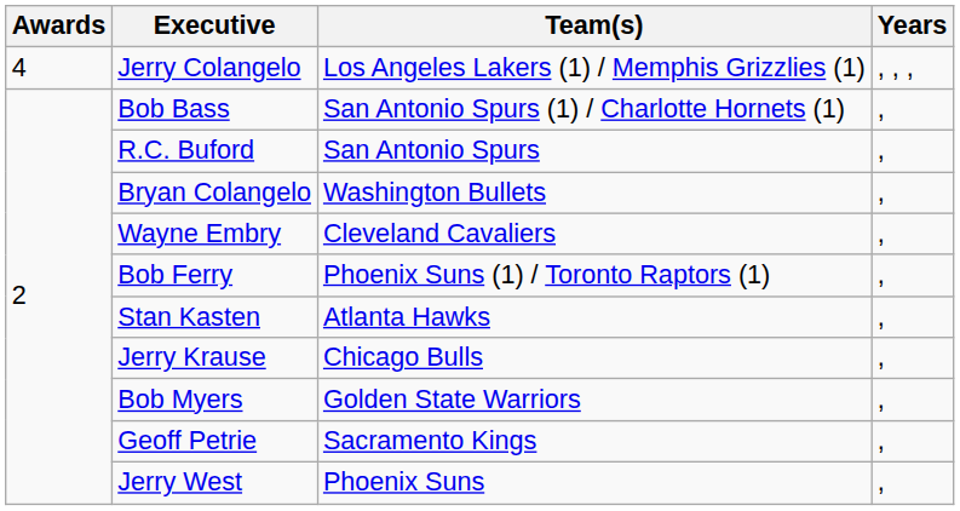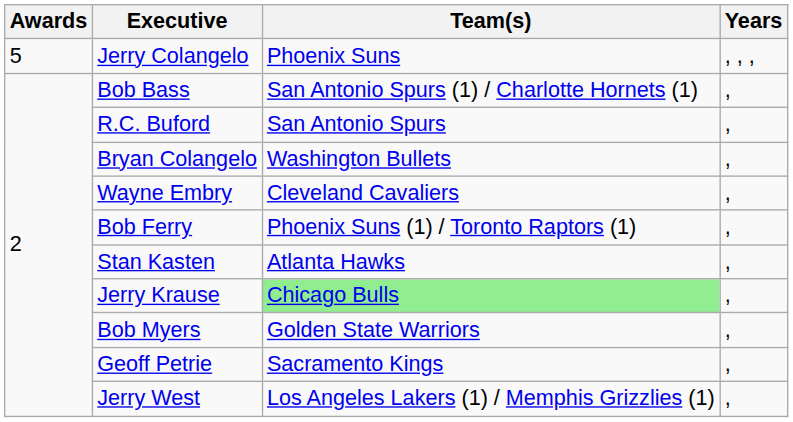Jerry Colangelo | Awards: 4 -> 5
Jerry Colangelo | Team(s): Los Angeles Lakers (1) / Memphis Grizzlies (1) -> Phoenix Suns
Jerry Krause | Team(s): no background -> lightgreen background
Jerry West | Team(s): Phoenix Suns -> Los Angeles Lakers (1) / Memphis Grizzlies (1)
